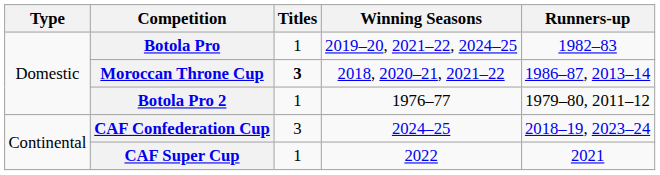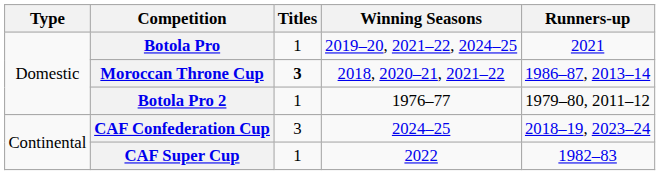Botola Pro | Runners-up: 1982–83 -> 2021
CAF Super Cup | Runners-up: 2021 -> 1982–83
